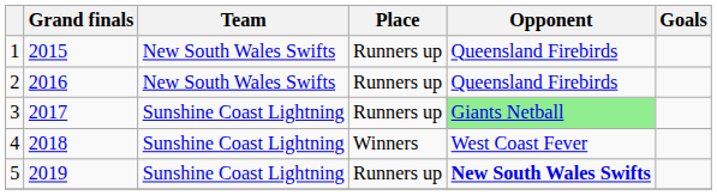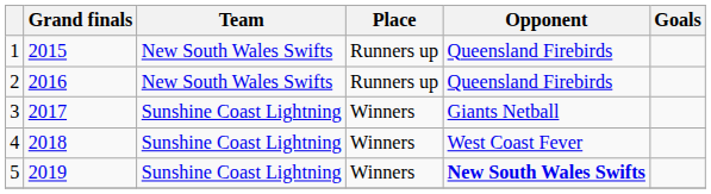3 | Place: Runners up -> Winners
3 | Opponent: lightgreen background -> no background
5 | Place: Runners up -> Winners
